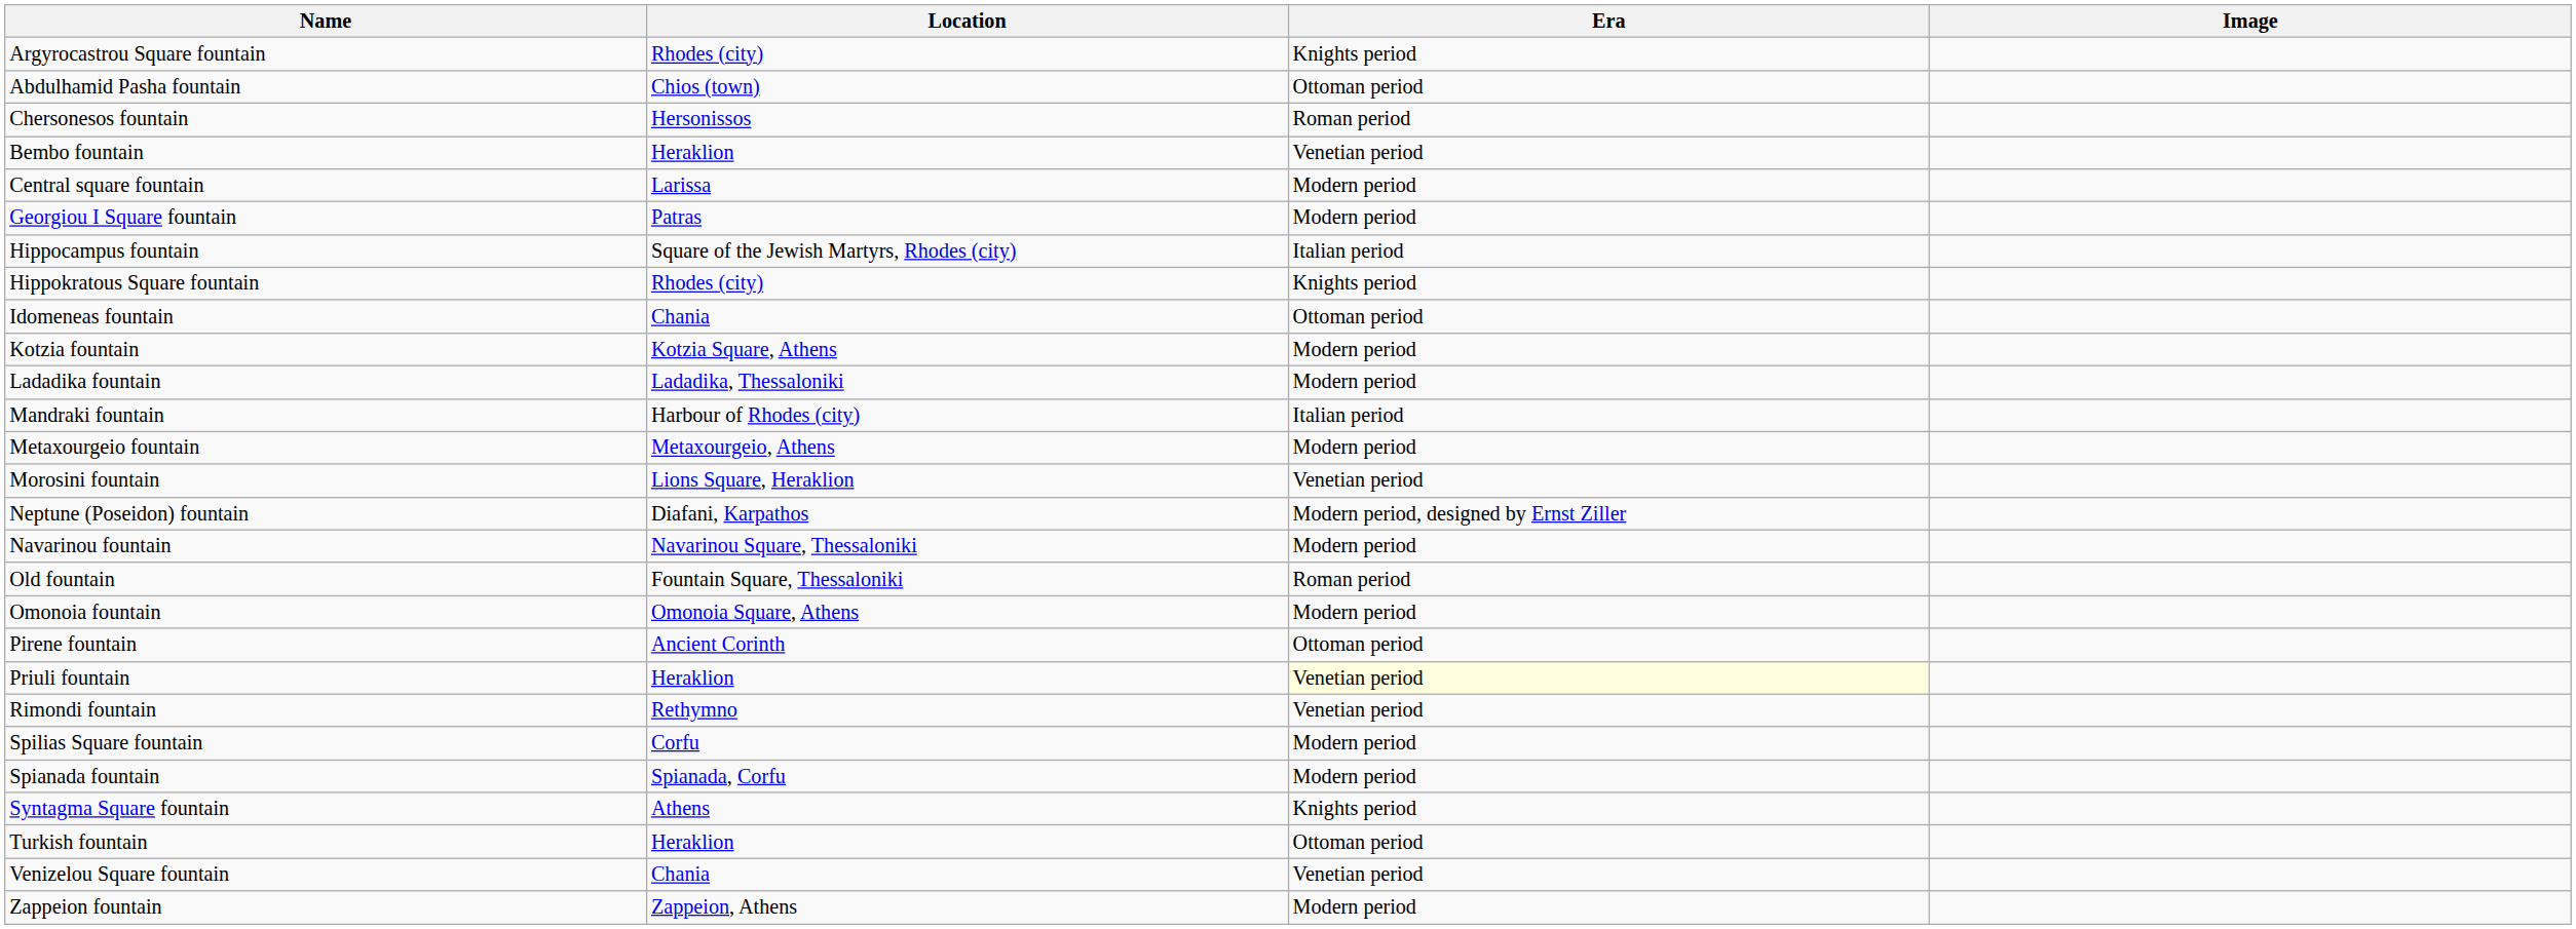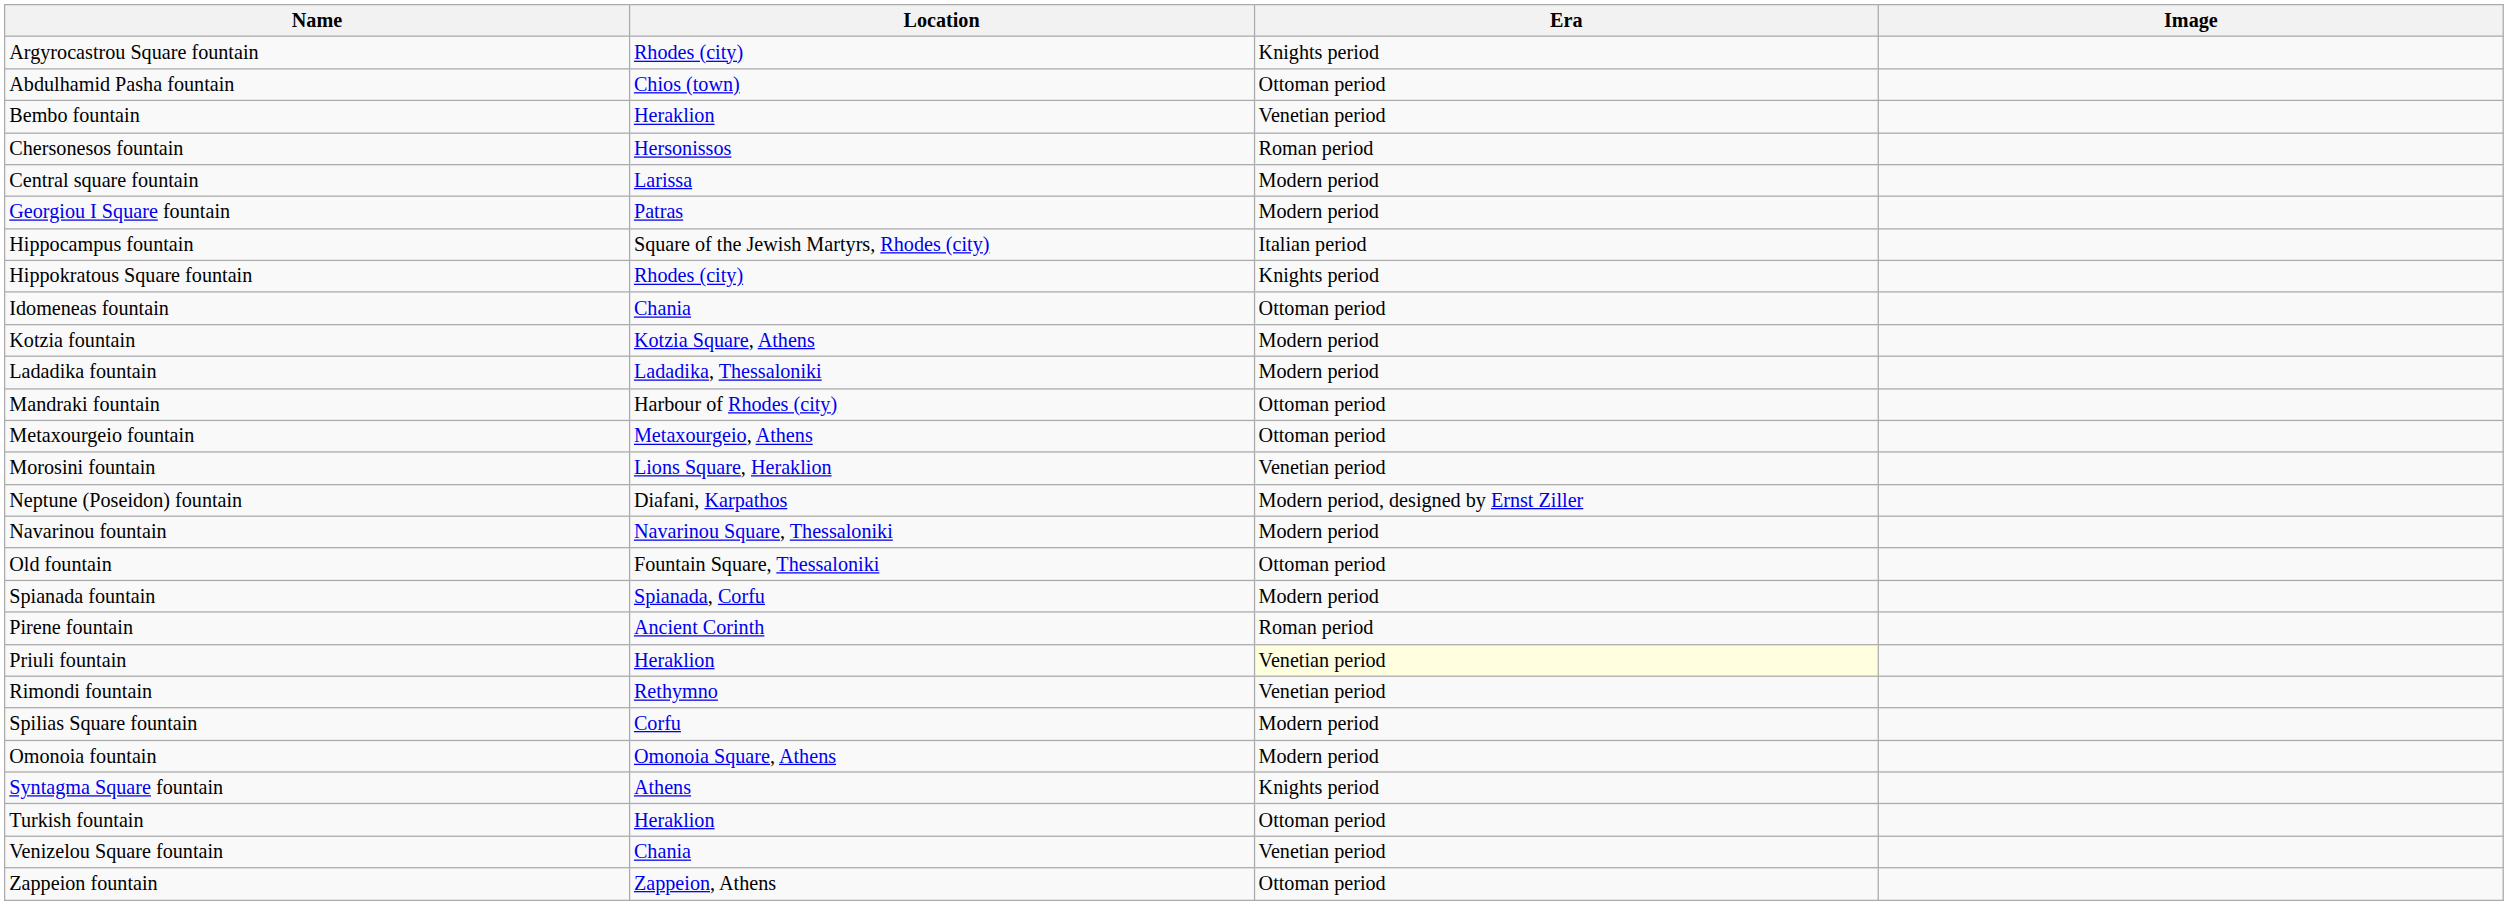rows swapped: Bembo fountain <-> Chersonesos fountain
Mandraki fountain | Era: Italian period -> Ottoman period
Metaxourgeio fountain | Era: Modern period -> Ottoman period
Old fountain | Era: Roman period -> Ottoman period
rows swapped: Omonoia fountain <-> Spianada fountain
Pirene fountain | Era: Ottoman period -> Roman period
Zappeion fountain | Era: Modern period -> Ottoman period
